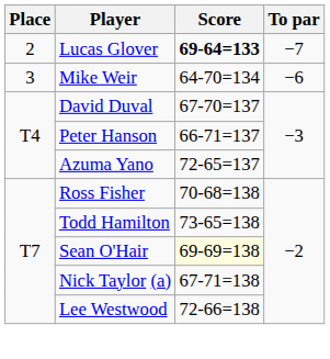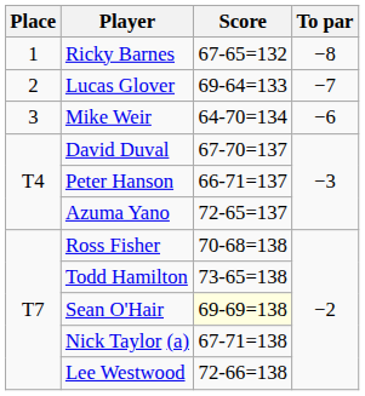+ row: 1 | Ricky Barnes | 67-65=132 | −8
Lucas Glover | Score: bold -> normal
